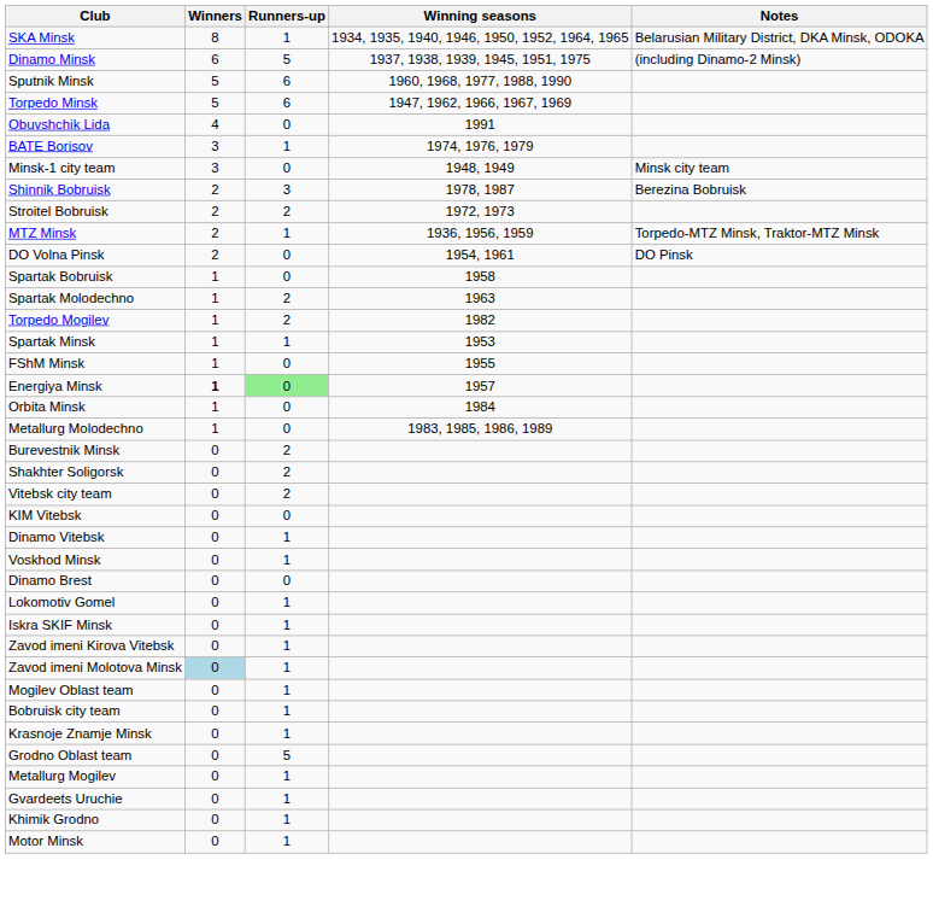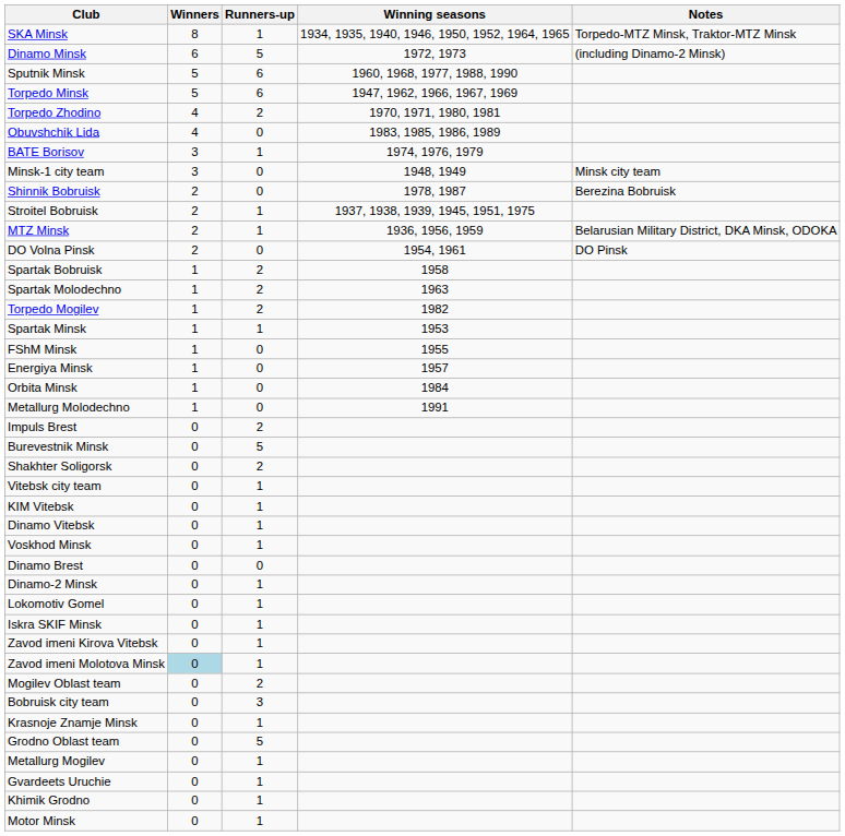SKA Minsk | Notes: Belarusian Military District, DKA Minsk, ODOKA -> Torpedo-MTZ Minsk, Traktor-MTZ Minsk
Dinamo Minsk | Winning seasons: 1937, 1938, 1939, 1945, 1951, 1975 -> 1972, 1973
+ row: Torpedo Zhodino | 4 | 2 | 1970, 1971, 1980, 1981
Obuvshchik Lida | Winning seasons: 1991 -> 1983, 1985, 1986, 1989
Shinnik Bobruisk | Runners-up: 3 -> 0
Stroitel Bobruisk | Runners-up: 2 -> 1
Stroitel Bobruisk | Winning seasons: 1972, 1973 -> 1937, 1938, 1939, 1945, 1951, 1975
MTZ Minsk | Notes: Torpedo-MTZ Minsk, Traktor-MTZ Minsk -> Belarusian Military District, DKA Minsk, ODOKA
Spartak Bobruisk | Runners-up: 0 -> 2
Energiya Minsk | Winners: bold -> normal
Energiya Minsk | Runners-up: lightgreen background -> no background
Metallurg Molodechno | Winning seasons: 1983, 1985, 1986, 1989 -> 1991
+ row: Impuls Brest | 0 | 2
Burevestnik Minsk | Runners-up: 2 -> 5
Vitebsk city team | Runners-up: 2 -> 1
KIM Vitebsk | Runners-up: 0 -> 1
+ row: Dinamo-2 Minsk | 0 | 1
Mogilev Oblast team | Runners-up: 1 -> 2
Bobruisk city team | Runners-up: 1 -> 3
